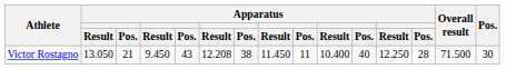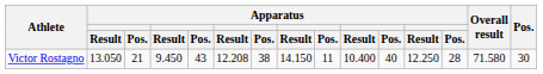Victor Rostagno | column 8: 11.450 -> 14.150
Victor Rostagno | Overall result: 71.500 -> 71.580
